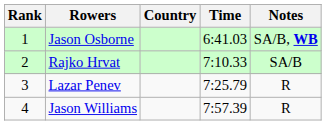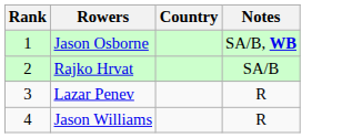- column: Time | 6:41.03 | 7:10.33 | 7:25.79 | 7:57.39
